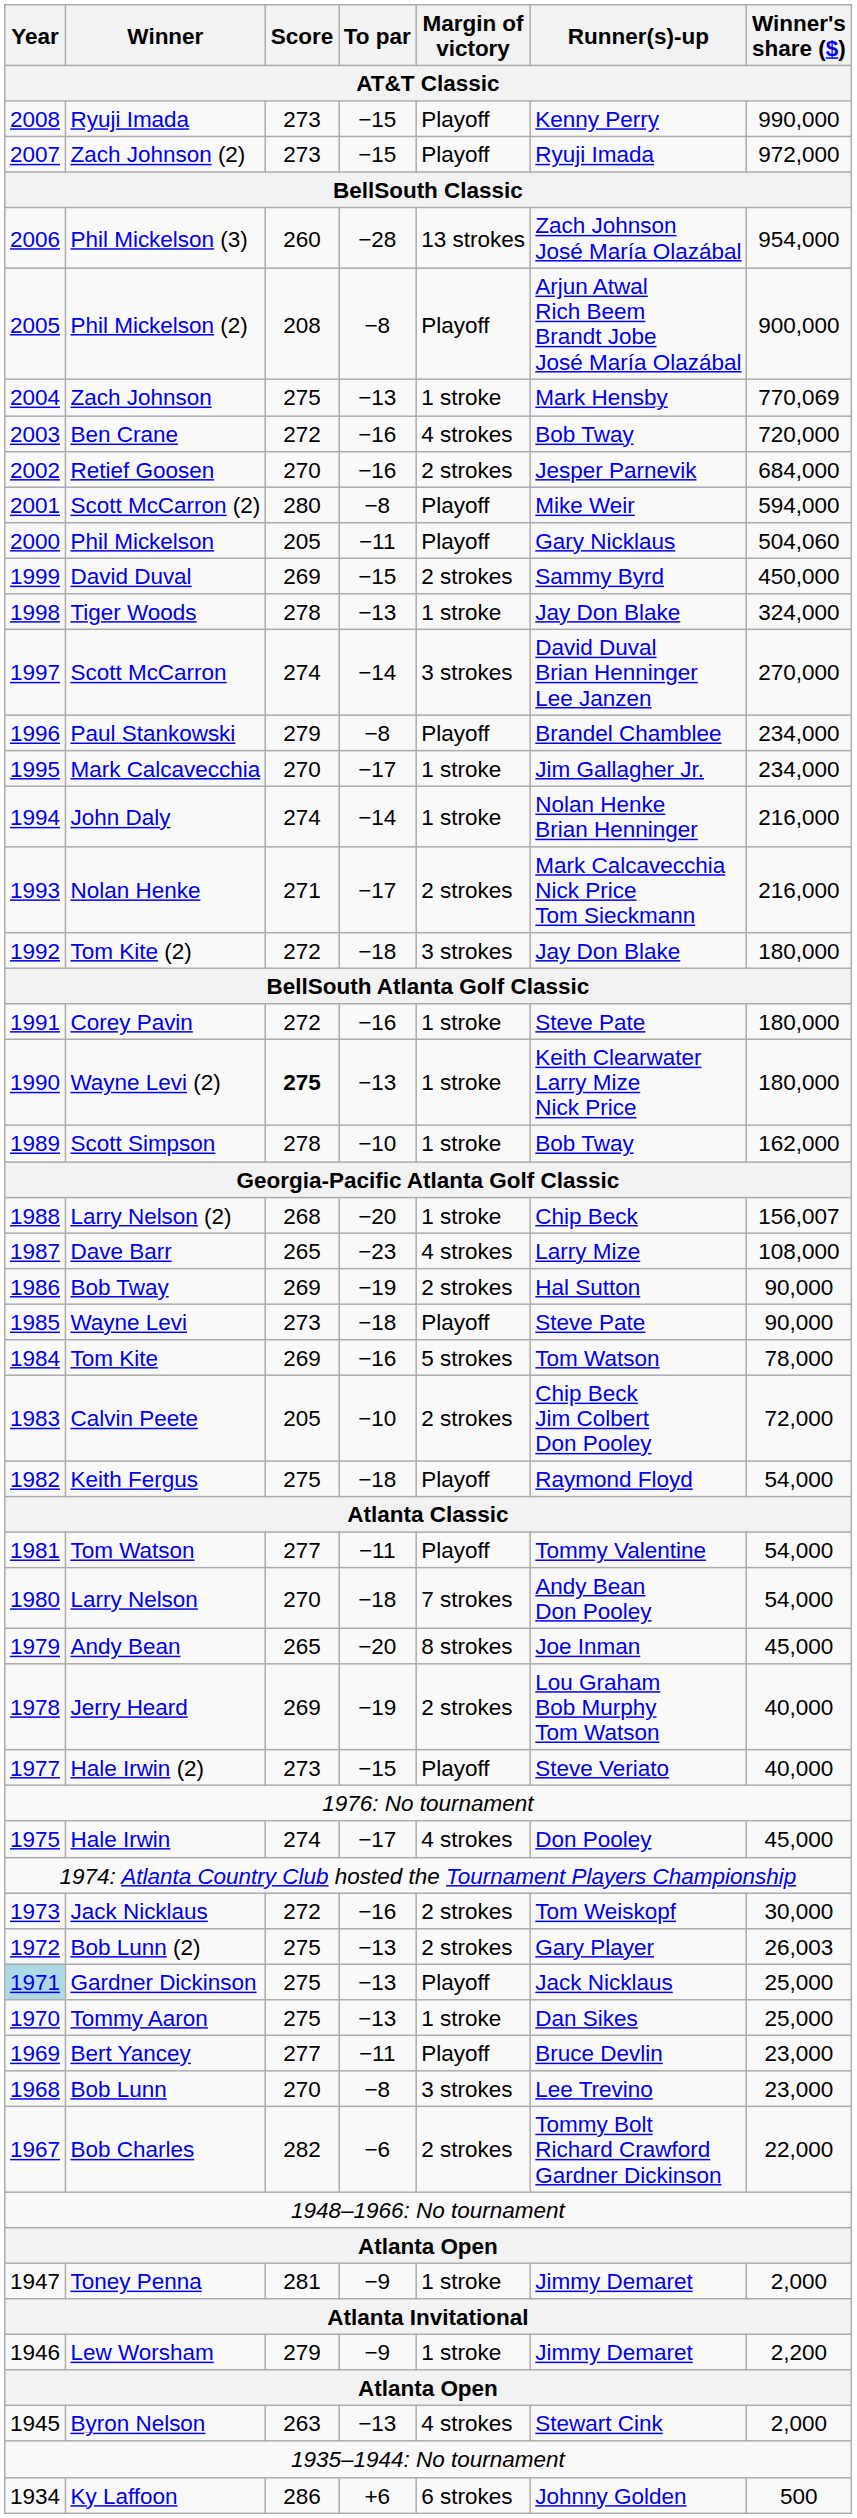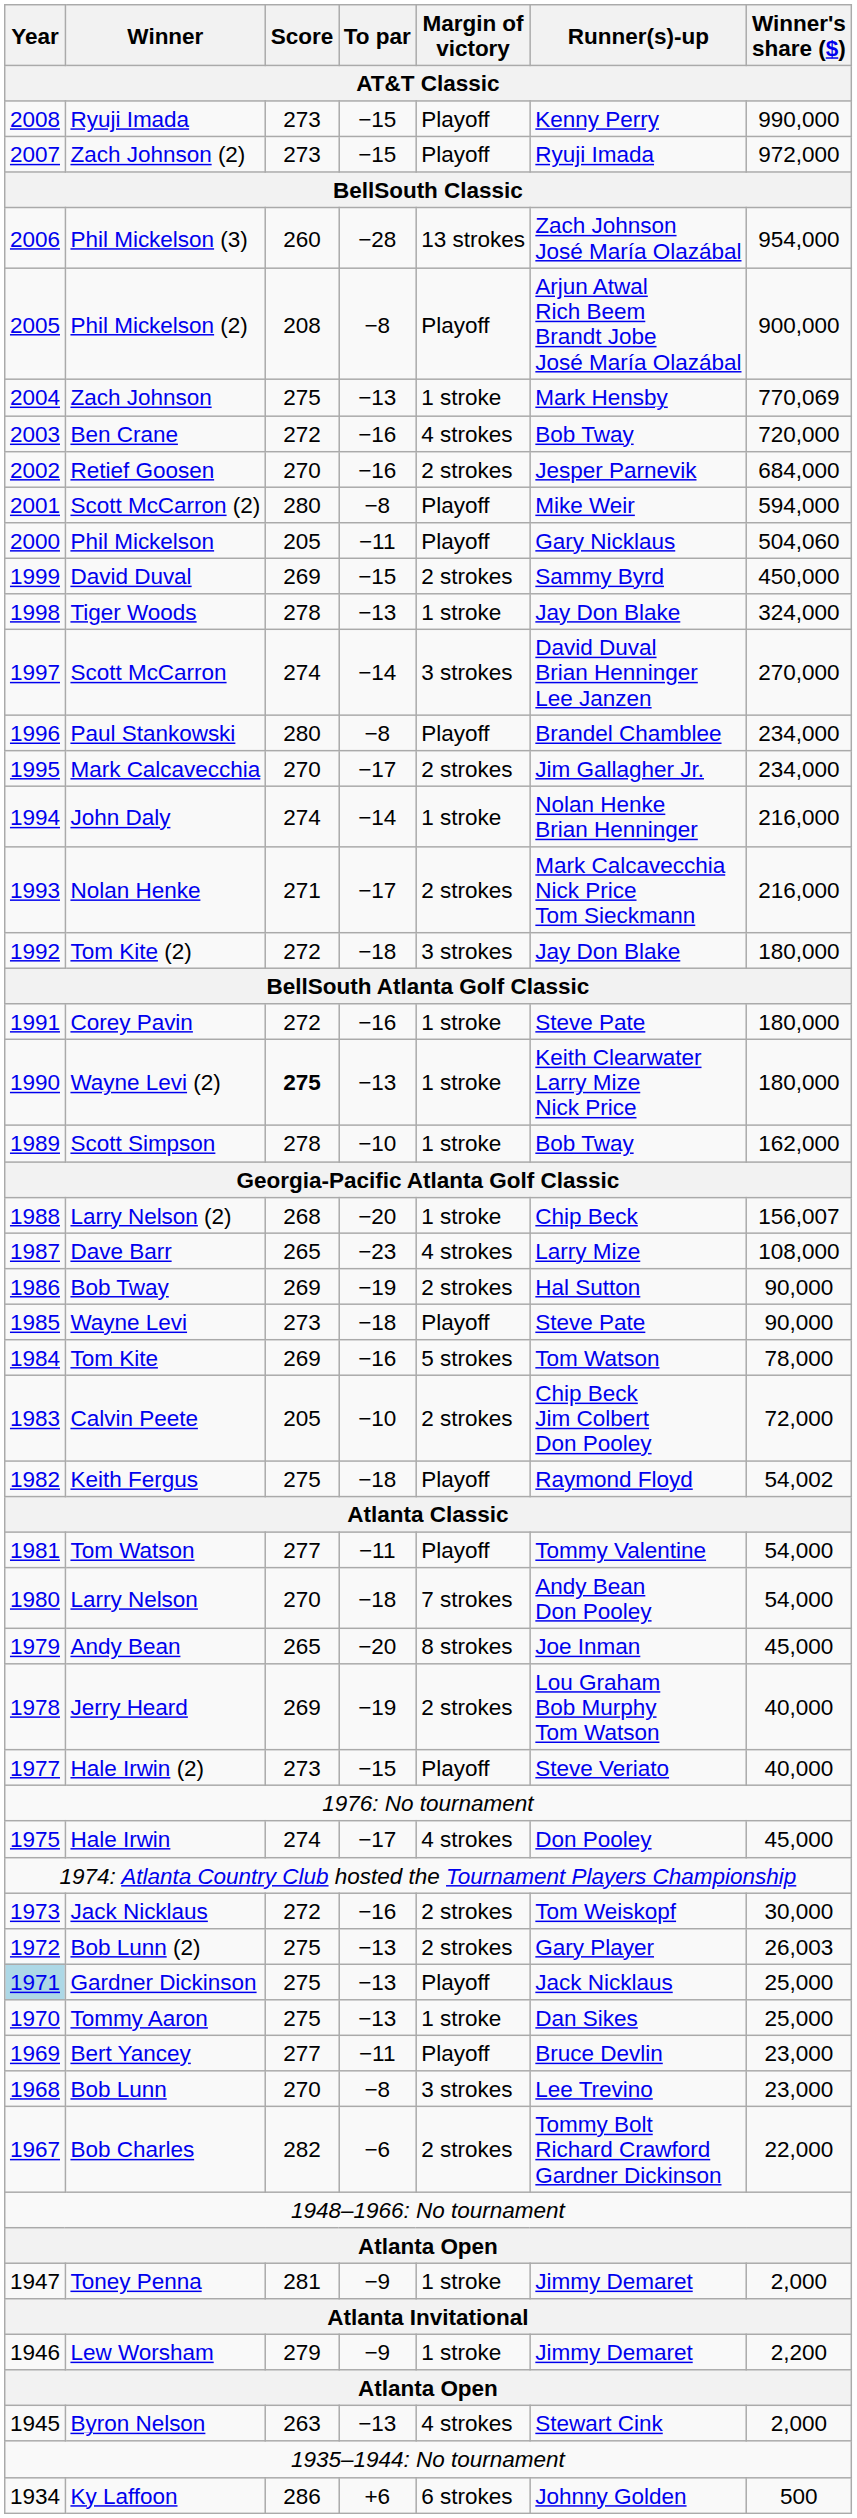Paul Stankowski | Score: 279 -> 280
Mark Calcavecchia | Margin of victory: 1 stroke -> 2 strokes
Keith Fergus | Winner's share ($): 54,000 -> 54,002
